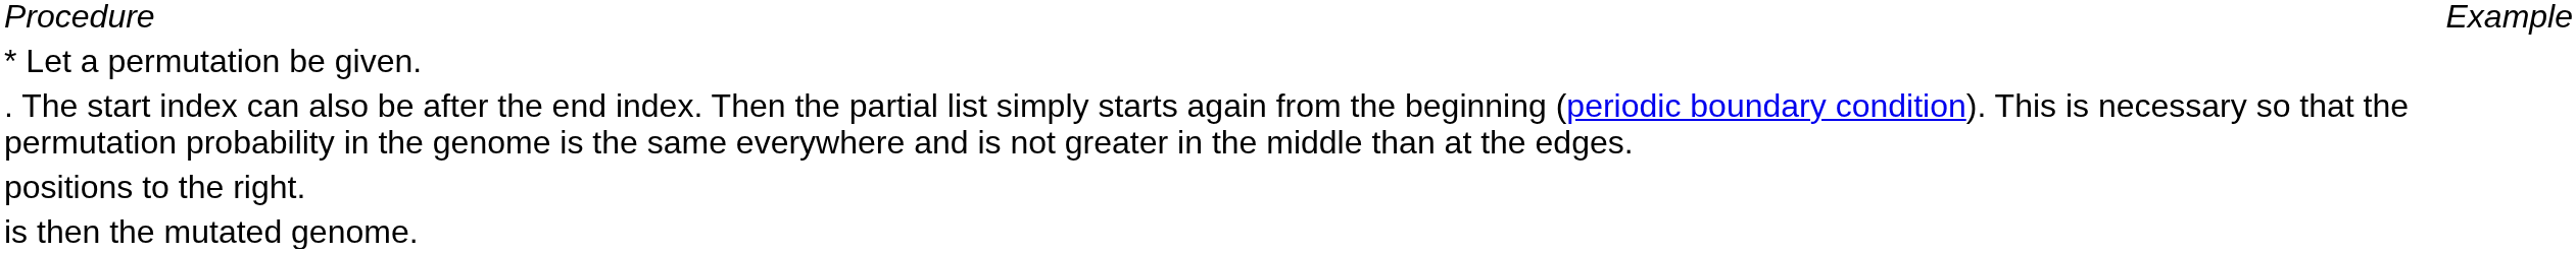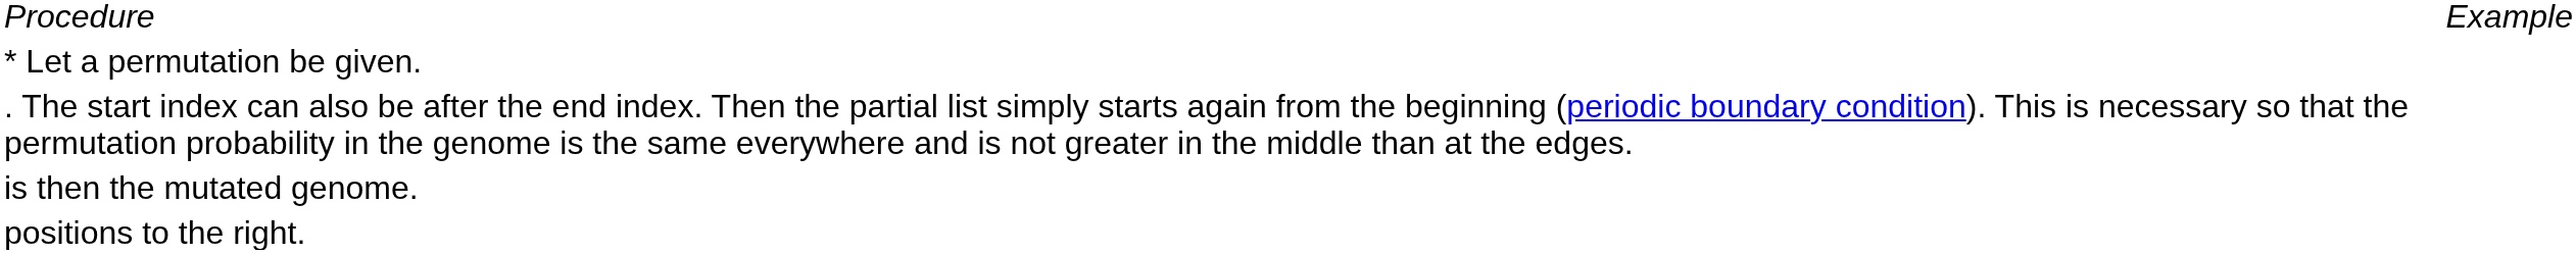rows swapped: positions to the right. <-> is then the mutated genome.
